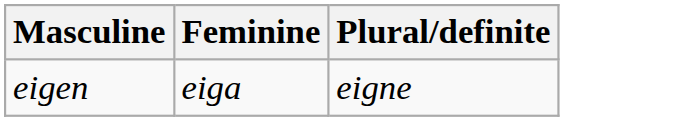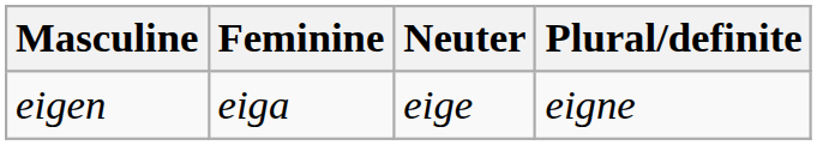+ column: Neuter | eige
